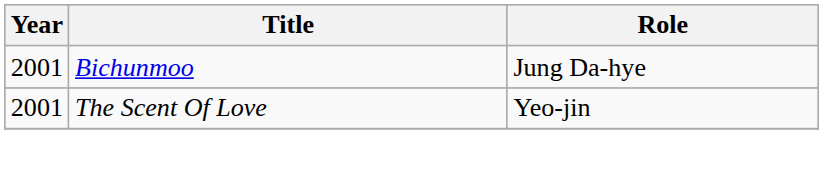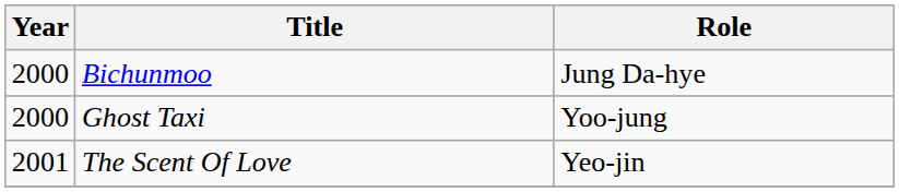Bichunmoo | Year: 2001 -> 2000
+ row: 2000 | Ghost Taxi | Yoo-jung
